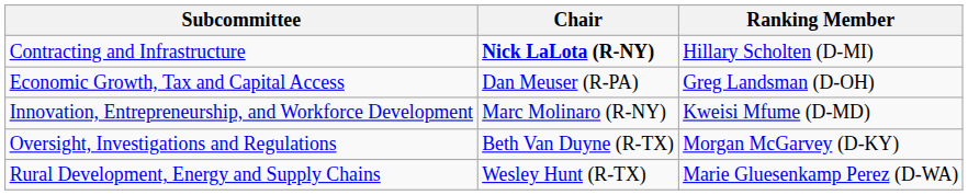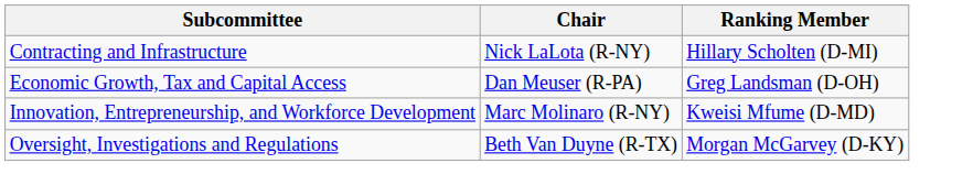Contracting and Infrastructure | Chair: bold -> normal
- row: Rural Development, Energy and Supply Chains | Wesley Hunt (R-TX) | Marie Gluesenkamp Perez (D-WA)
